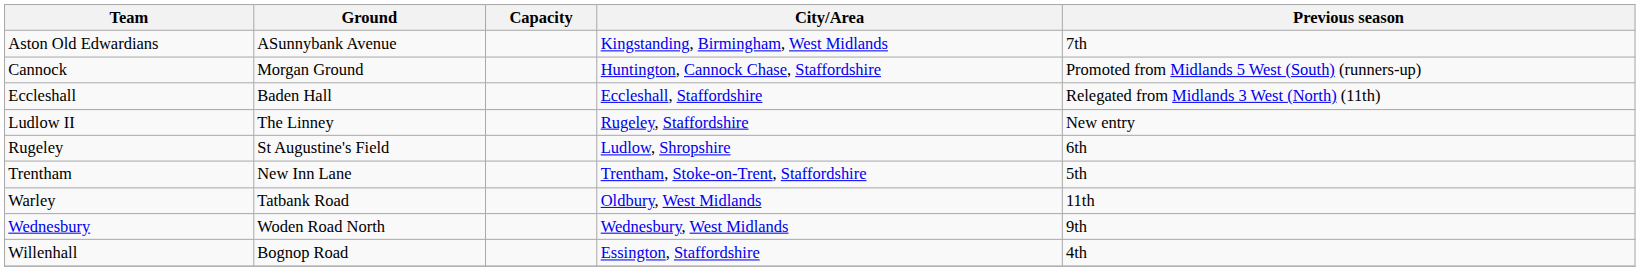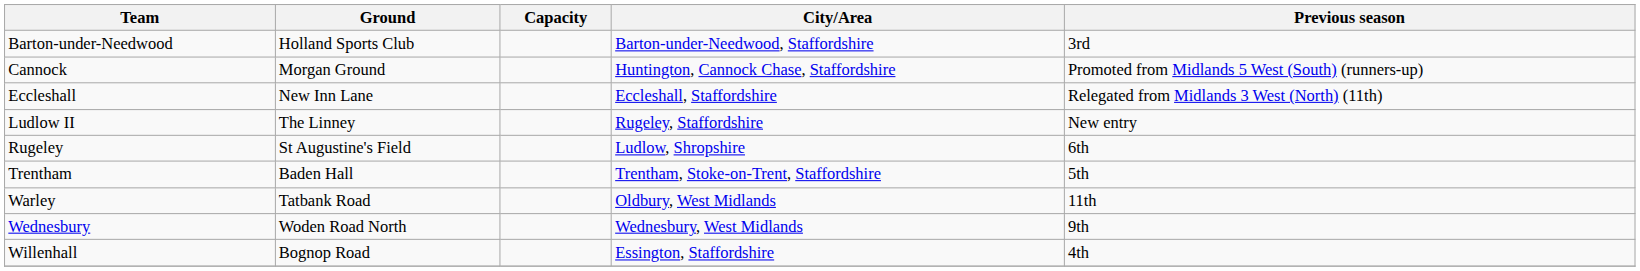- row: Aston Old Edwardians | ASunnybank Avenue | Kingstanding, Birmingham, West Midlands | 7th
+ row: Barton-under-Needwood | Holland Sports Club | Barton-under-Needwood, Staffordshire | 3rd
Eccleshall | Ground: Baden Hall -> New Inn Lane
Trentham | Ground: New Inn Lane -> Baden Hall
